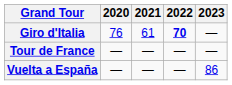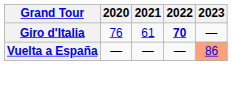- row: Tour de France | — | — | — | —
Vuelta a España | 2023: no background -> lightsalmon background
